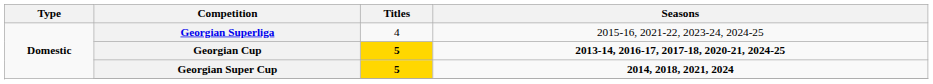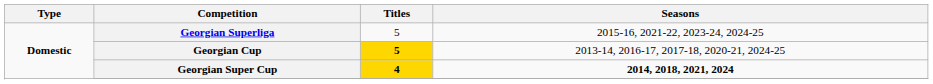Georgian Superliga | Titles: 4 -> 5
Georgian Cup | Seasons: bold -> normal
Georgian Super Cup | Titles: 5 -> 4
